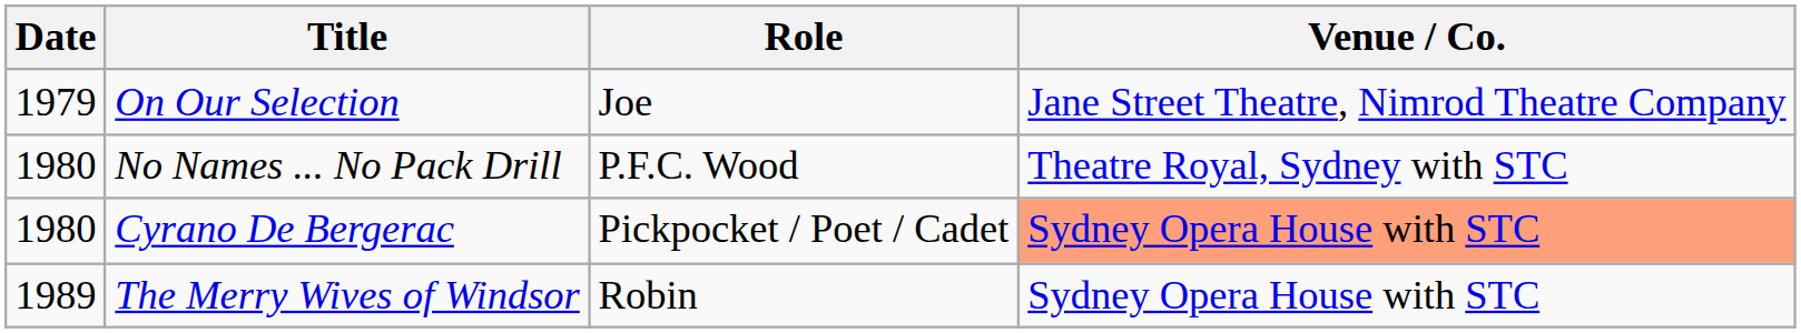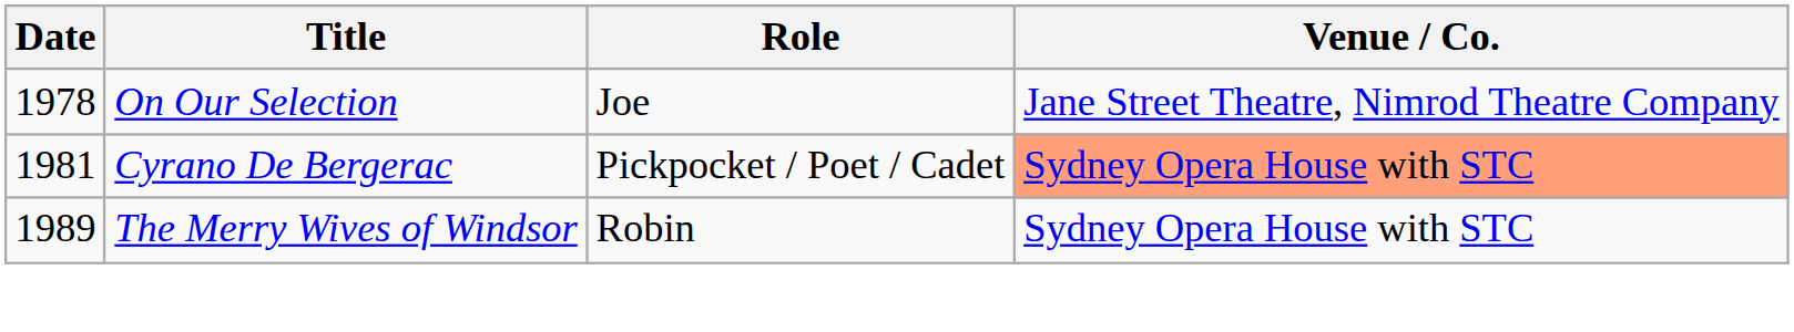On Our Selection | Date: 1979 -> 1978
- row: 1980 | No Names ... No Pack Drill | P.F.C. Wood | Theatre Royal, Sydney with STC
Cyrano De Bergerac | Date: 1980 -> 1981
